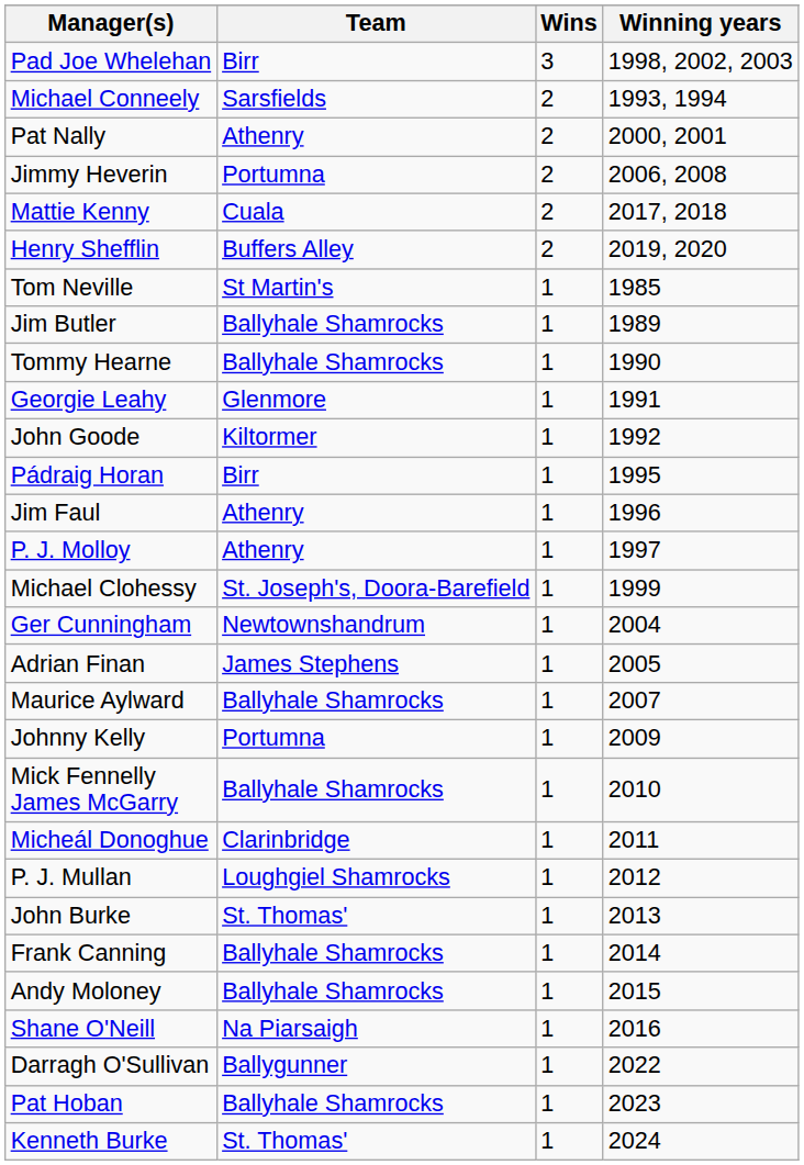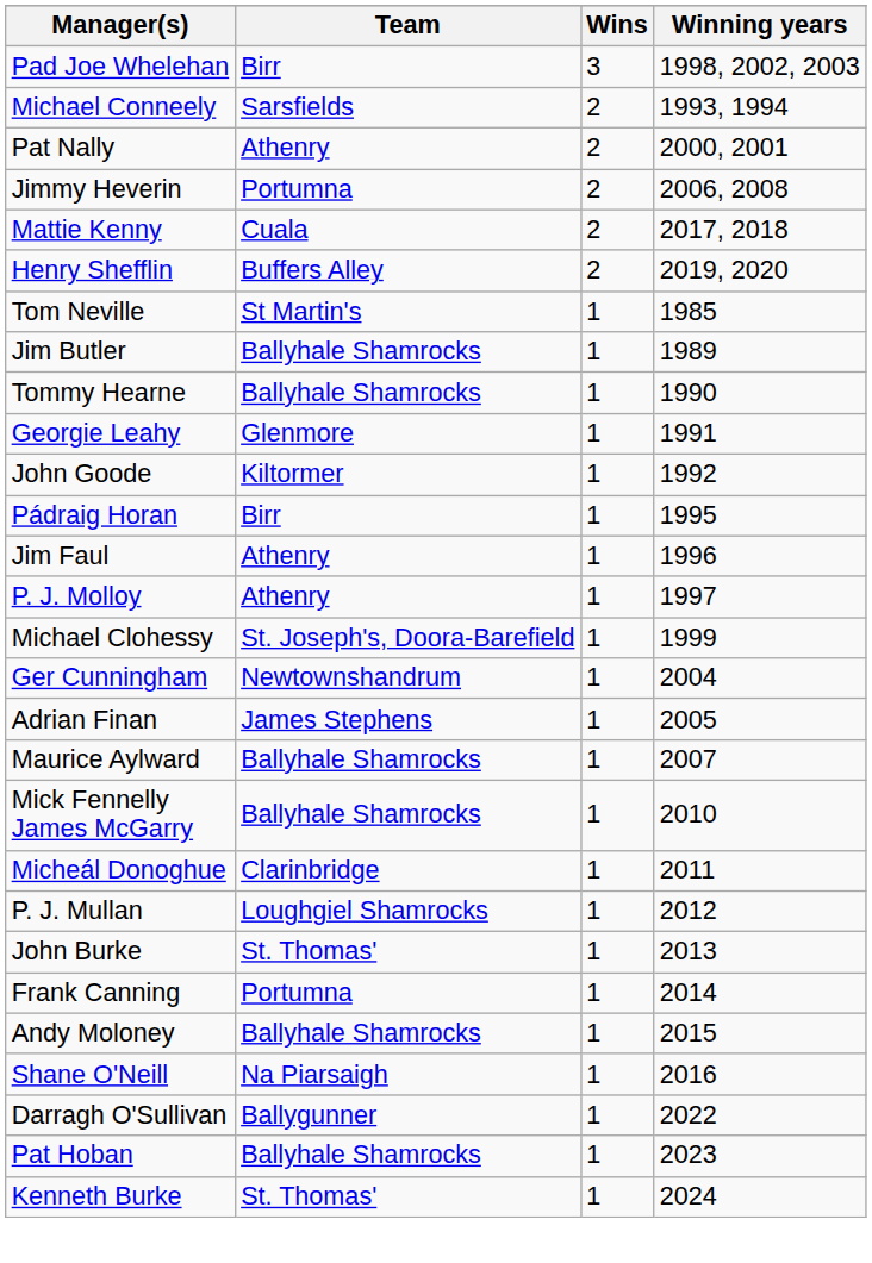- row: Johnny Kelly | Portumna | 1 | 2009
Frank Canning | Team: Ballyhale Shamrocks -> Portumna
